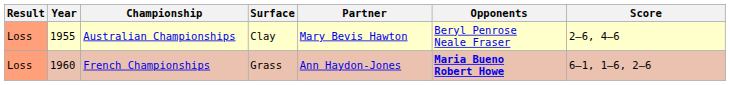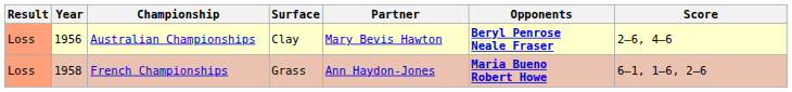Australian Championships | Year: 1955 -> 1956
Australian Championships | Opponents: normal -> bold
French Championships | Year: 1960 -> 1958
